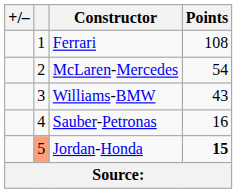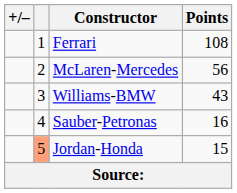McLaren-Mercedes | Points: 54 -> 56
Jordan-Honda | Points: bold -> normal
